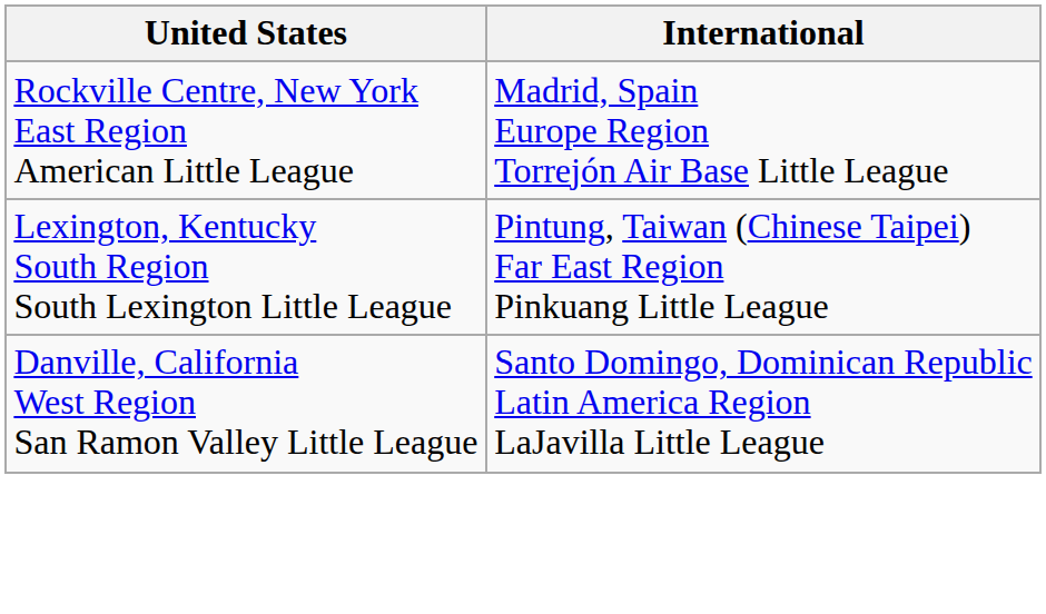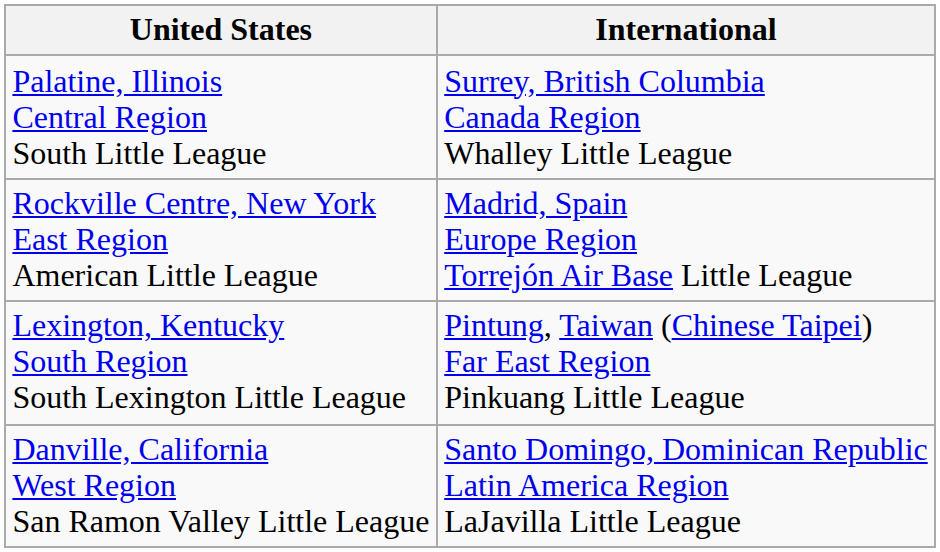+ row: Palatine, Illinois Central Region South Little League | Surrey, British Columbia Canada Region Whalley Little League
